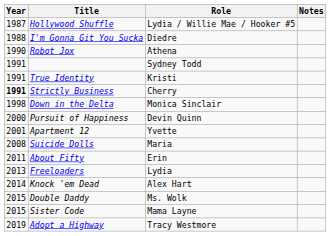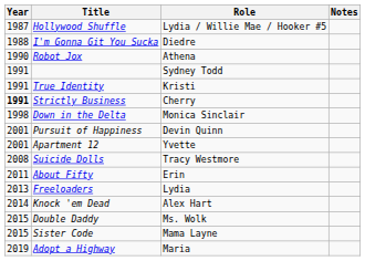Pursuit of Happiness | Year: 2000 -> 2001
Suicide Dolls | Role: Maria -> Tracy Westmore
Adopt a Highway | Role: Tracy Westmore -> Maria
